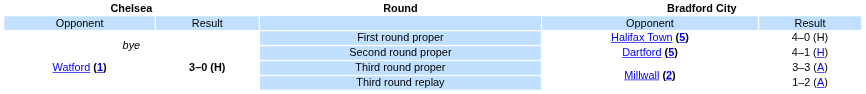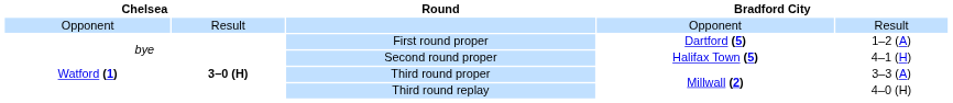First round proper | column 4: Halifax Town (5) -> Dartford (5)
First round proper | column 5: 4–0 (H) -> 1–2 (A)
Second round proper | column 4: Dartford (5) -> Halifax Town (5)
Third round replay | column 5: 1–2 (A) -> 4–0 (H)
